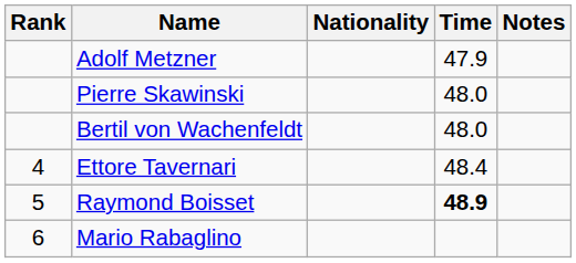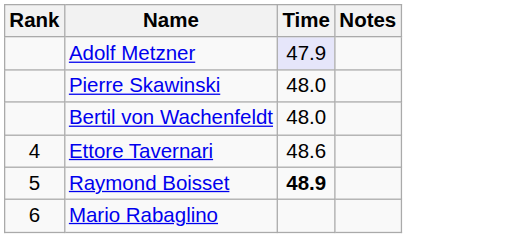- column: Nationality
Adolf Metzner | Time: no background -> lavender background
Ettore Tavernari | Time: 48.4 -> 48.6
